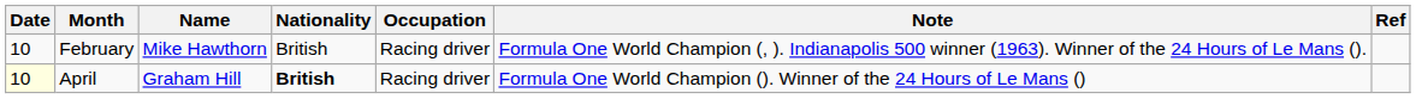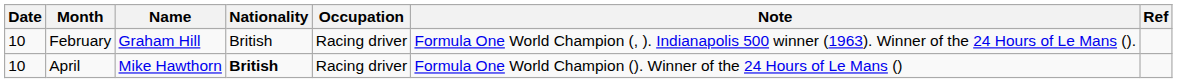February | Name: Mike Hawthorn -> Graham Hill
April | Date: lightyellow background -> no background
April | Name: Graham Hill -> Mike Hawthorn
